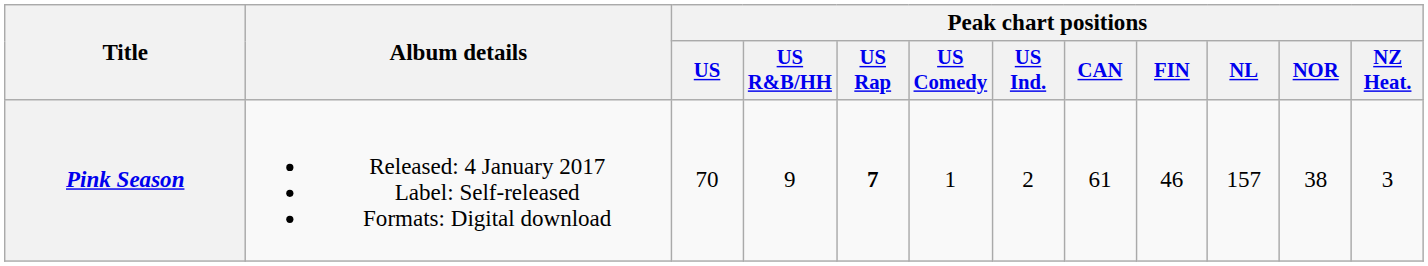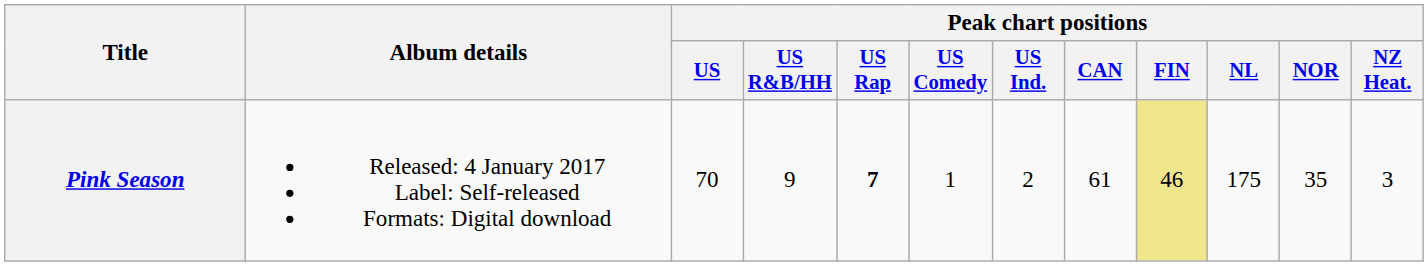Pink Season | Peak chart positions / FIN: no background -> khaki background
Pink Season | Peak chart positions / NL: 157 -> 175
Pink Season | Peak chart positions / NOR: 38 -> 35
